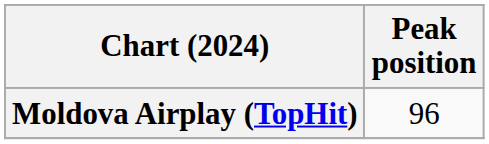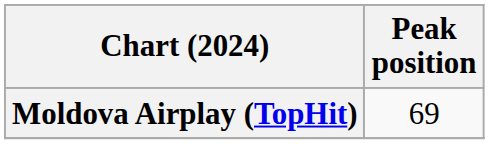Moldova Airplay (TopHit) | Peak position: 96 -> 69
